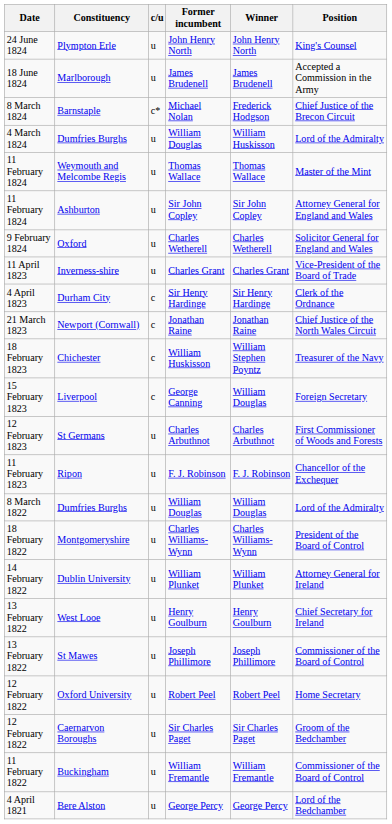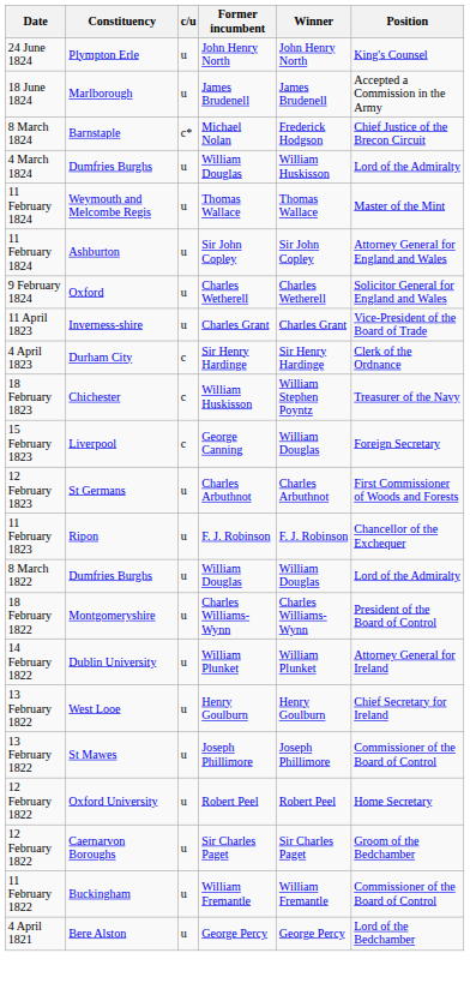- row: 21 March 1823 | Newport (Cornwall) | c | Jonathan Raine | Jonathan Raine | Chief Justice of the North Wales Circuit
